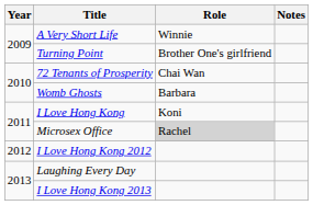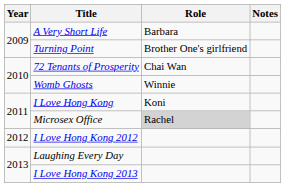A Very Short Life | Role: Winnie -> Barbara
Womb Ghosts | Role: Barbara -> Winnie
